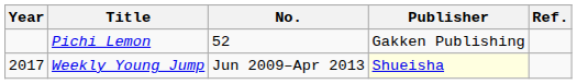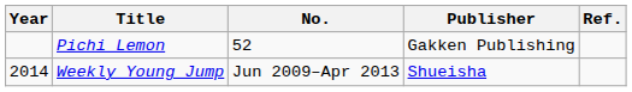Weekly Young Jump | Year: 2017 -> 2014
Weekly Young Jump | Publisher: lightyellow background -> no background
